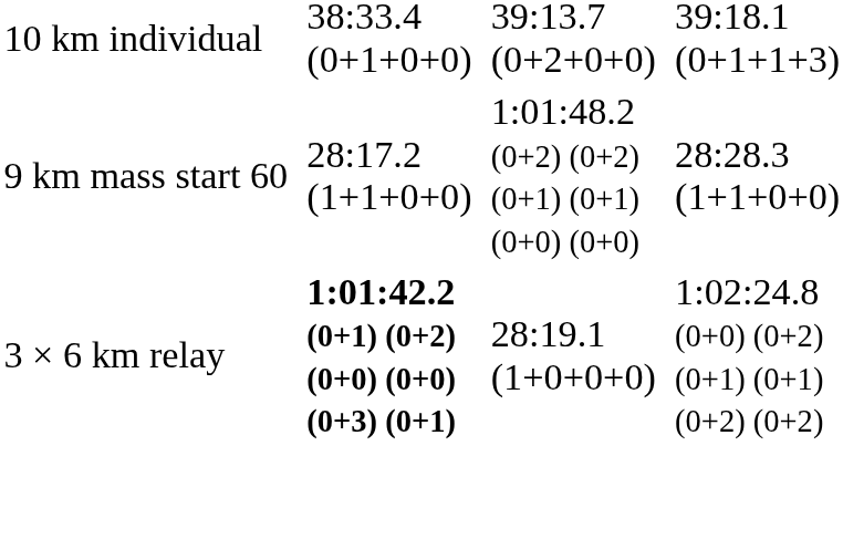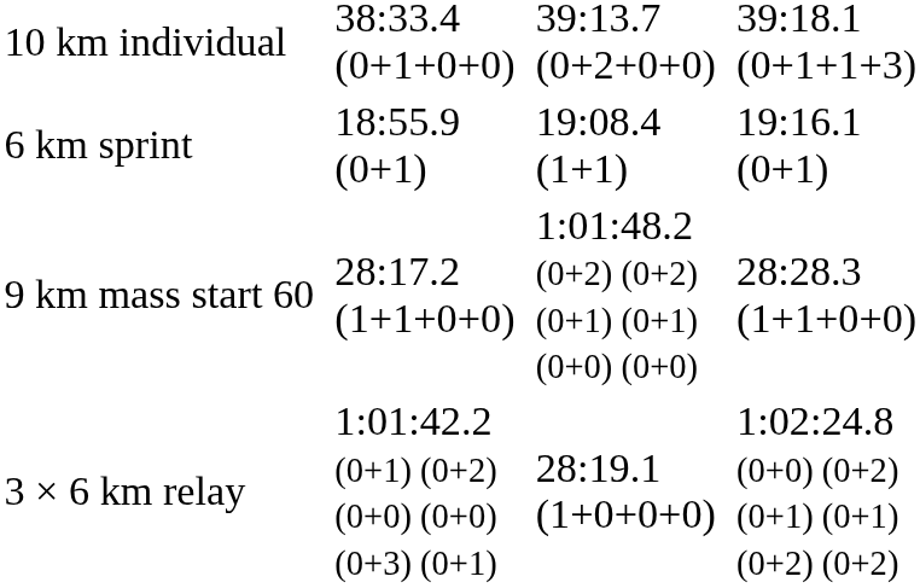+ row: 6 km sprint | 18:55.9 (0+1) | 19:08.4 (1+1) | 19:16.1 (0+1)
3 × 6 km relay | column 3: bold -> normal
